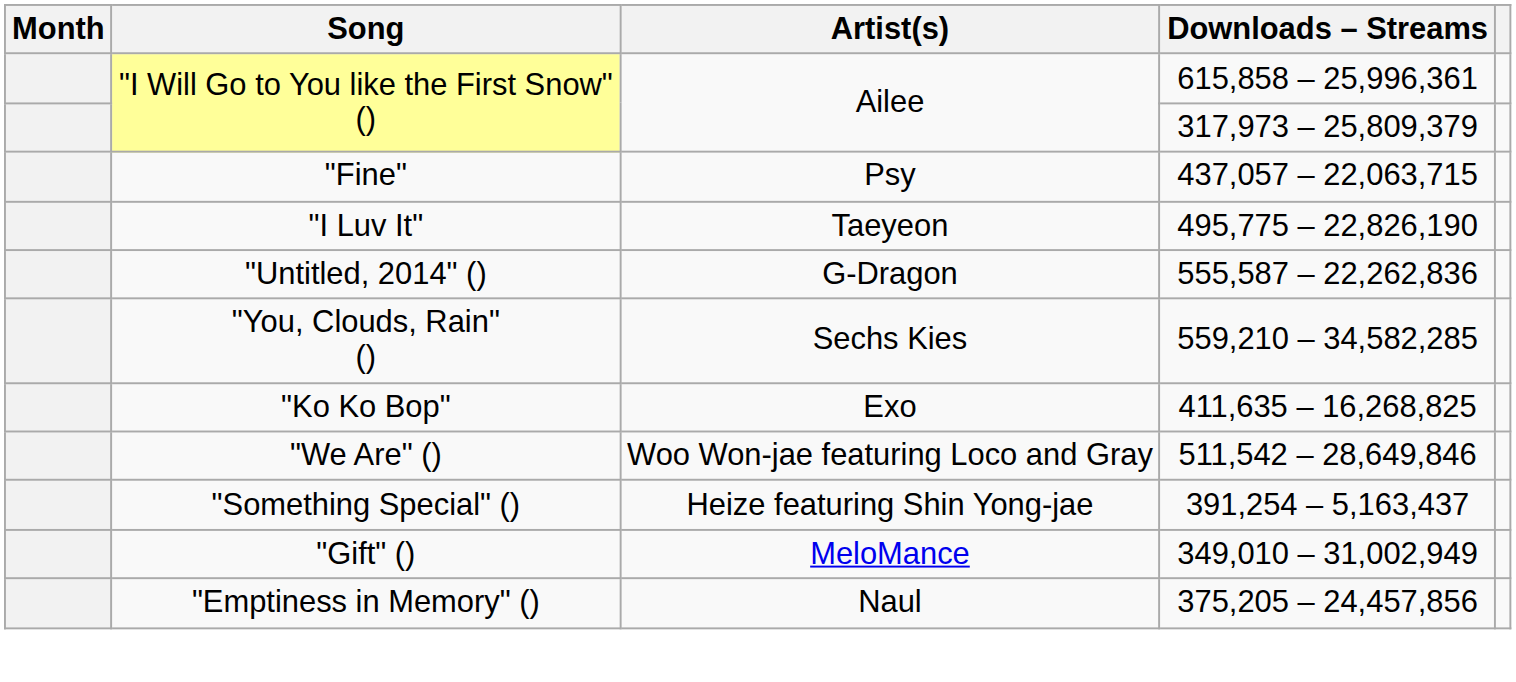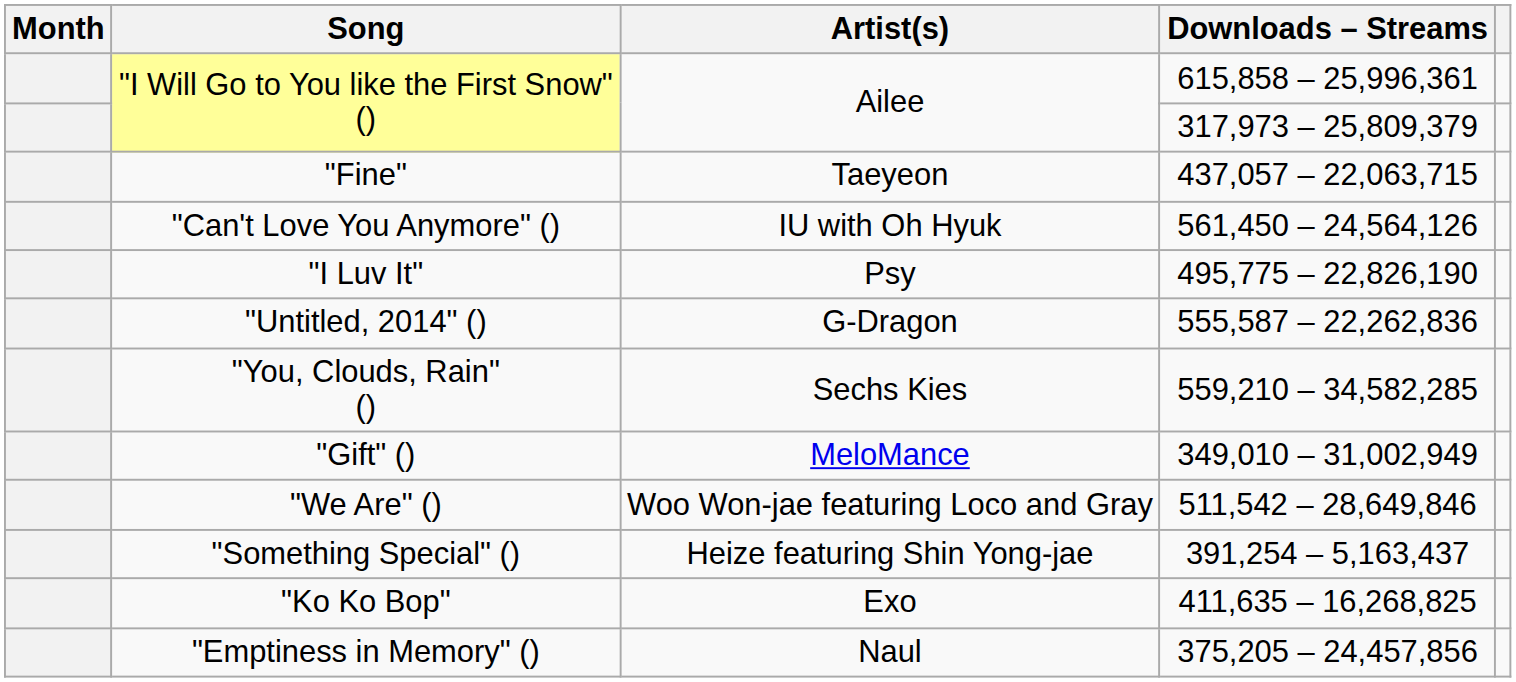"Fine" | Artist(s): Psy -> Taeyeon
+ row: "Can't Love You Anymore" () | IU with Oh Hyuk | 561,450 – 24,564,126
"I Luv It" | Artist(s): Taeyeon -> Psy
rows swapped: "Ko Ko Bop" <-> "Gift" ()
